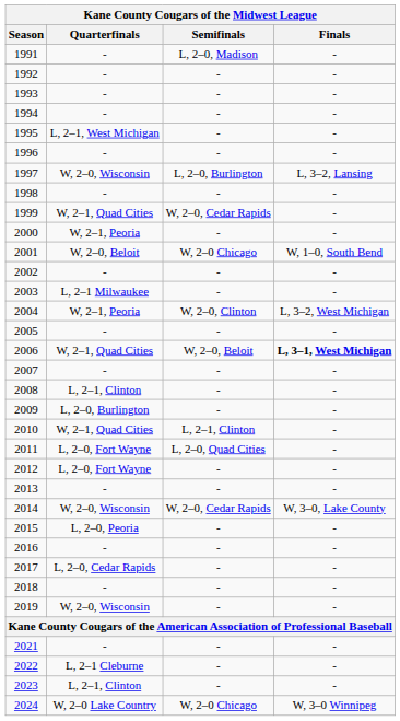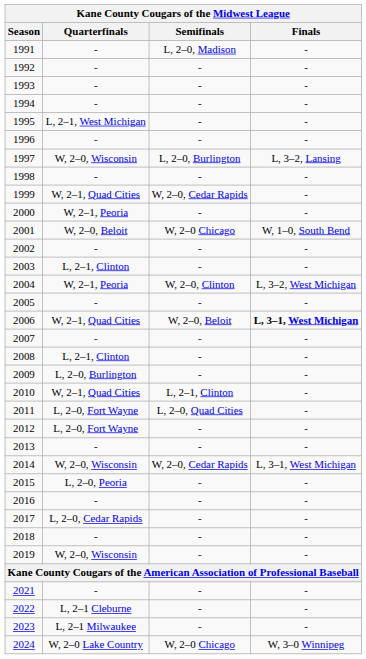2003 | Quarterfinals: L, 2–1 Milwaukee -> L, 2–1, Clinton
2014 | Finals: W, 3–0, Lake County -> L, 3–1, West Michigan
2023 | Quarterfinals: L, 2–1, Clinton -> L, 2–1 Milwaukee
